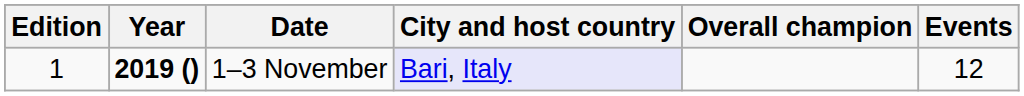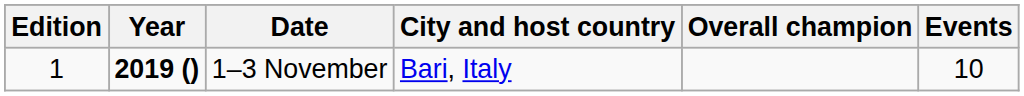1–3 November | City and host country: lavender background -> no background
1–3 November | Events: 12 -> 10
